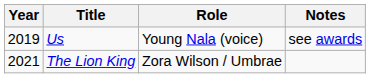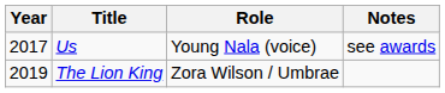Us | Year: 2019 -> 2017
The Lion King | Year: 2021 -> 2019
